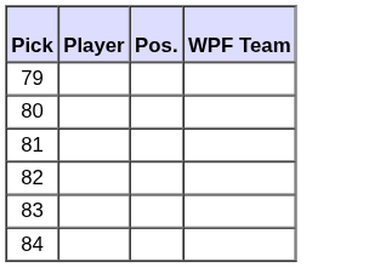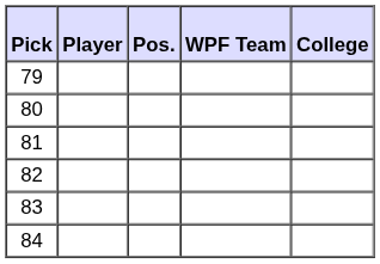+ column: College
